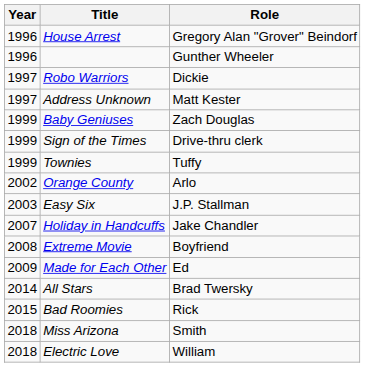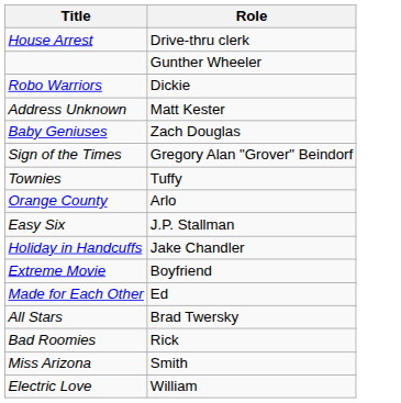- column: Year | 1996 | 1996 | 1997 | 1997 | 1999 | 1999 | 1999 | 2002 | 2003 | 2007 | 2008 | 2009 | 2014 | 2015 | 2018 | 2018
House Arrest | Role: Gregory Alan "Grover" Beindorf -> Drive-thru clerk
Sign of the Times | Role: Drive-thru clerk -> Gregory Alan "Grover" Beindorf
